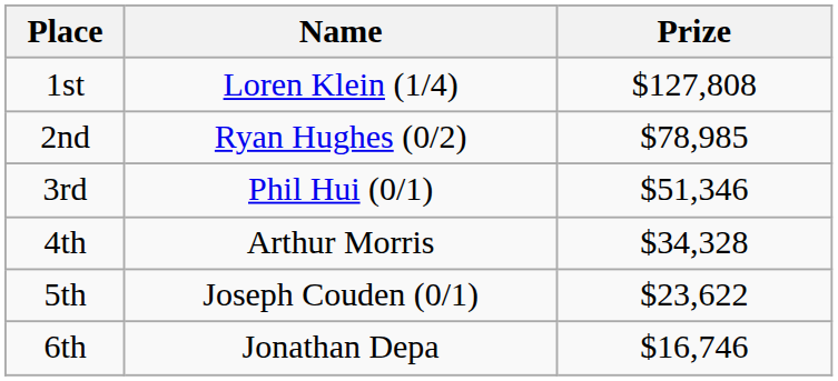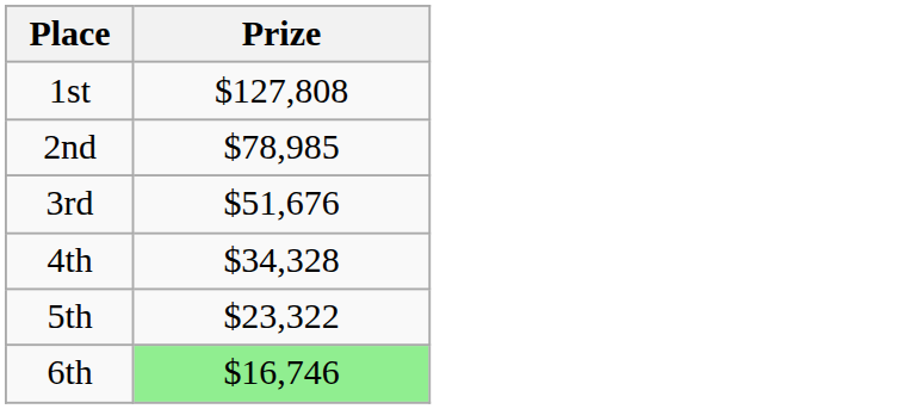- column: Name | Loren Klein (1/4) | Ryan Hughes (0/2) | Phil Hui (0/1) | Arthur Morris | Joseph Couden (0/1) | Jonathan Depa
3rd | Prize: $51,346 -> $51,676
5th | Prize: $23,622 -> $23,322
6th | Prize: no background -> lightgreen background
